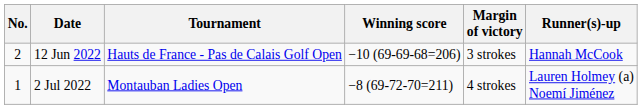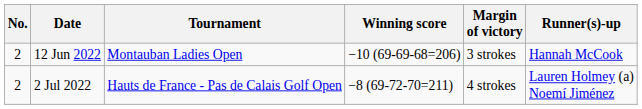12 Jun 2022 | Tournament: Hauts de France - Pas de Calais Golf Open -> Montauban Ladies Open
2 Jul 2022 | No.: 1 -> 2
2 Jul 2022 | Tournament: Montauban Ladies Open -> Hauts de France - Pas de Calais Golf Open
